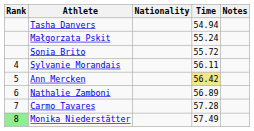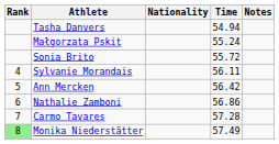Ann Mercken | Time: khaki background -> no background
Nathalie Zamboni | Time: 56.89 -> 56.86
